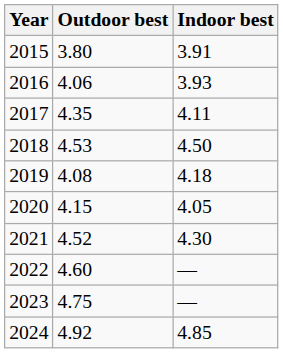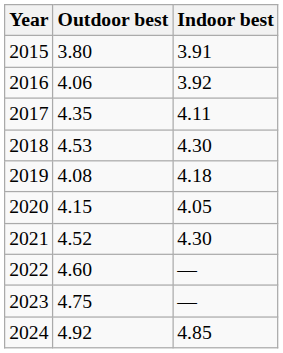2016 | Indoor best: 3.93 -> 3.92
2018 | Indoor best: 4.50 -> 4.30
